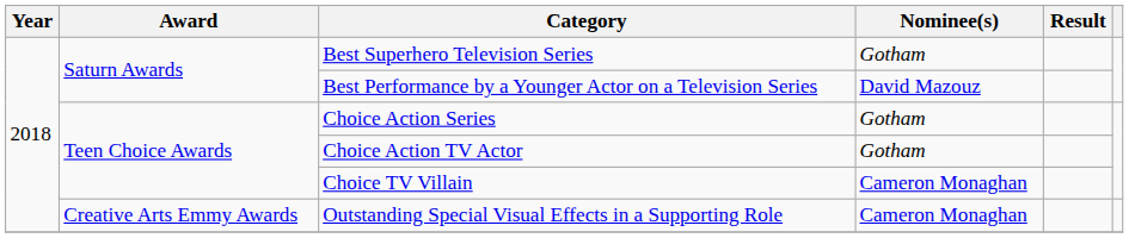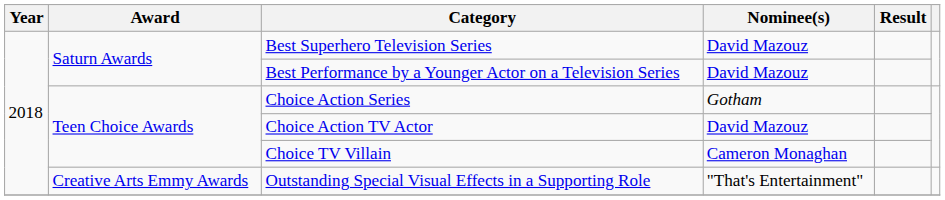Best Superhero Television Series | Nominee(s): Gotham -> David Mazouz
Choice Action TV Actor | Nominee(s): Gotham -> David Mazouz
Outstanding Special Visual Effects in a Supporting Role | Nominee(s): Cameron Monaghan -> "That's Entertainment"
